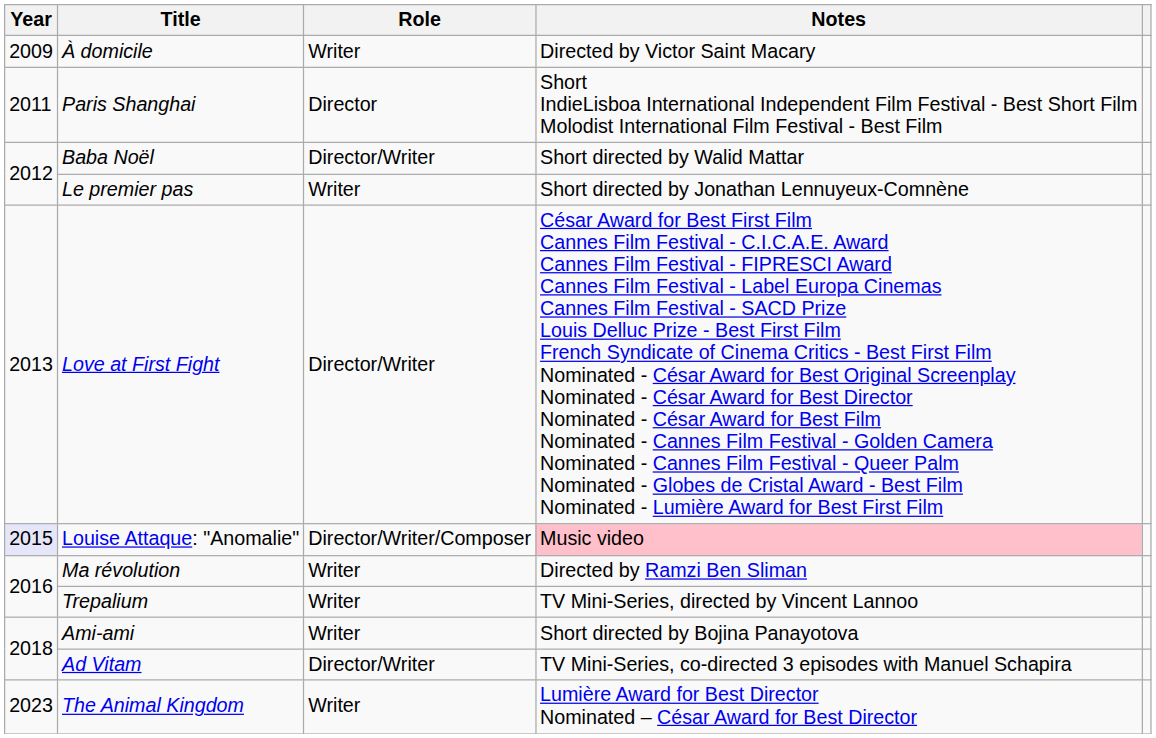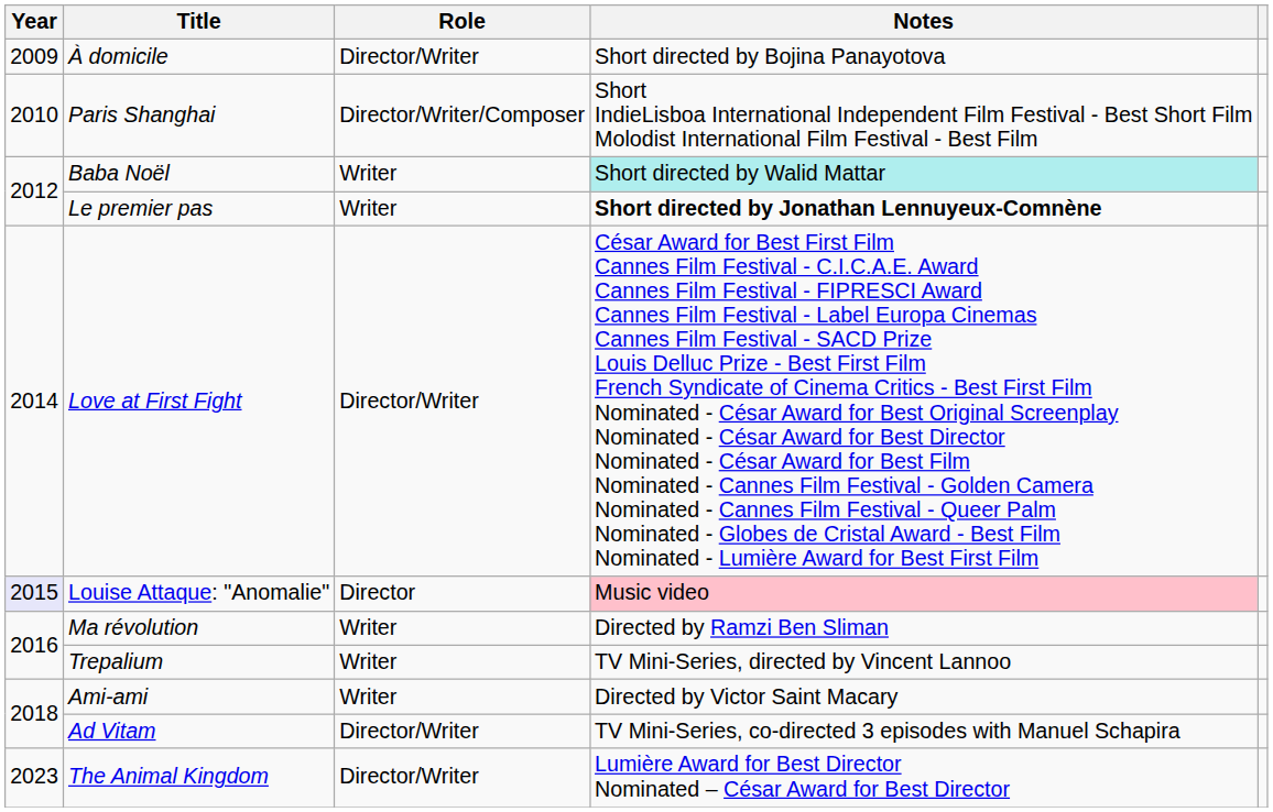À domicile | Role: Writer -> Director/Writer
À domicile | Notes: Directed by Victor Saint Macary -> Short directed by Bojina Panayotova
Paris Shanghai | Year: 2011 -> 2010
Paris Shanghai | Role: Director -> Director/Writer/Composer
Baba Noël | Role: Director/Writer -> Writer
Baba Noël | Notes: no background -> paleturquoise background
Le premier pas | Notes: normal -> bold
Love at First Fight | Year: 2013 -> 2014
Louise Attaque: "Anomalie" | Role: Director/Writer/Composer -> Director
Ami-ami | Notes: Short directed by Bojina Panayotova -> Directed by Victor Saint Macary
The Animal Kingdom | Role: Writer -> Director/Writer
